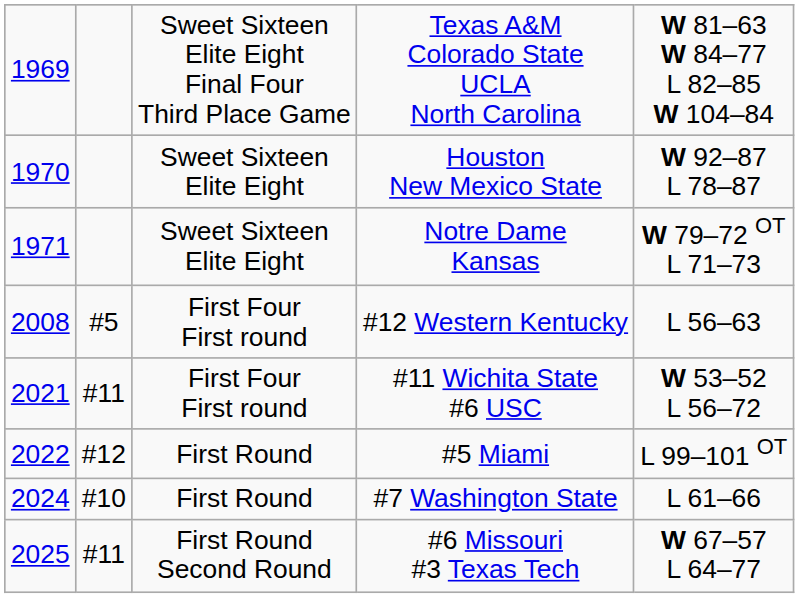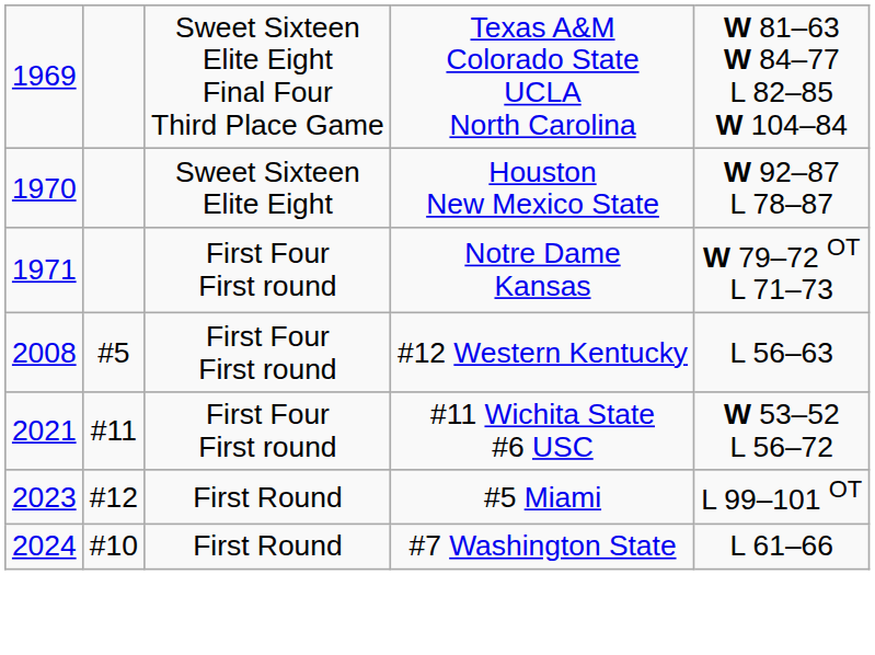Notre Dame Kansas | column 3: Sweet Sixteen Elite Eight -> First Four First round
#5 Miami | column 1: 2022 -> 2023
- row: 2025 | #11 | First Round Second Round | #6 Missouri #3 Texas Tech | W 67–57 L 64–77
